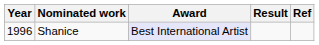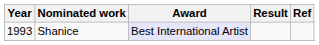Shanice | Year: 1996 -> 1993
